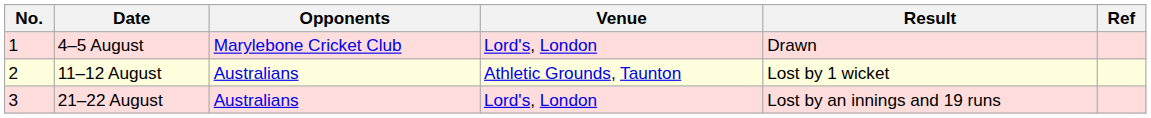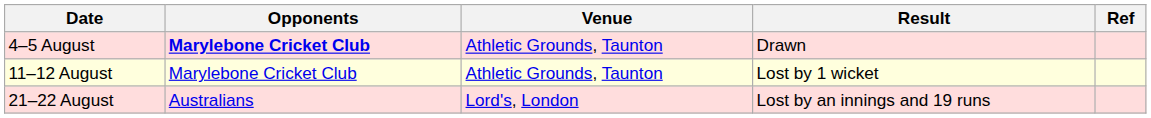- column: No. | 1 | 2 | 3
4–5 August | Opponents: normal -> bold
4–5 August | Venue: Lord's, London -> Athletic Grounds, Taunton
11–12 August | Opponents: Australians -> Marylebone Cricket Club
